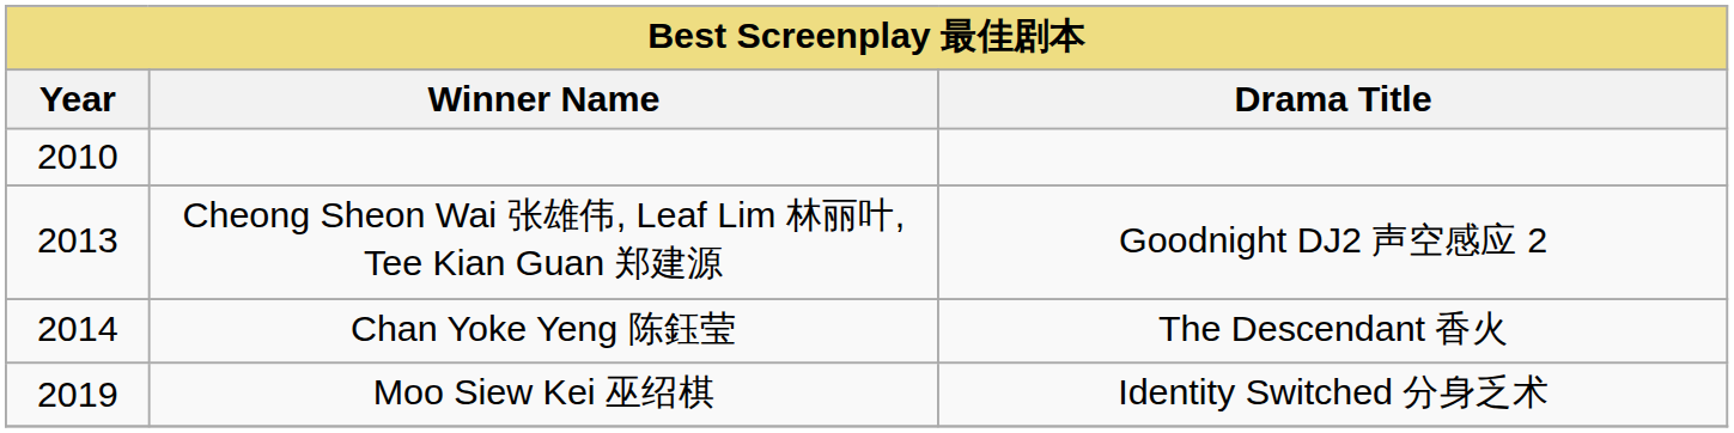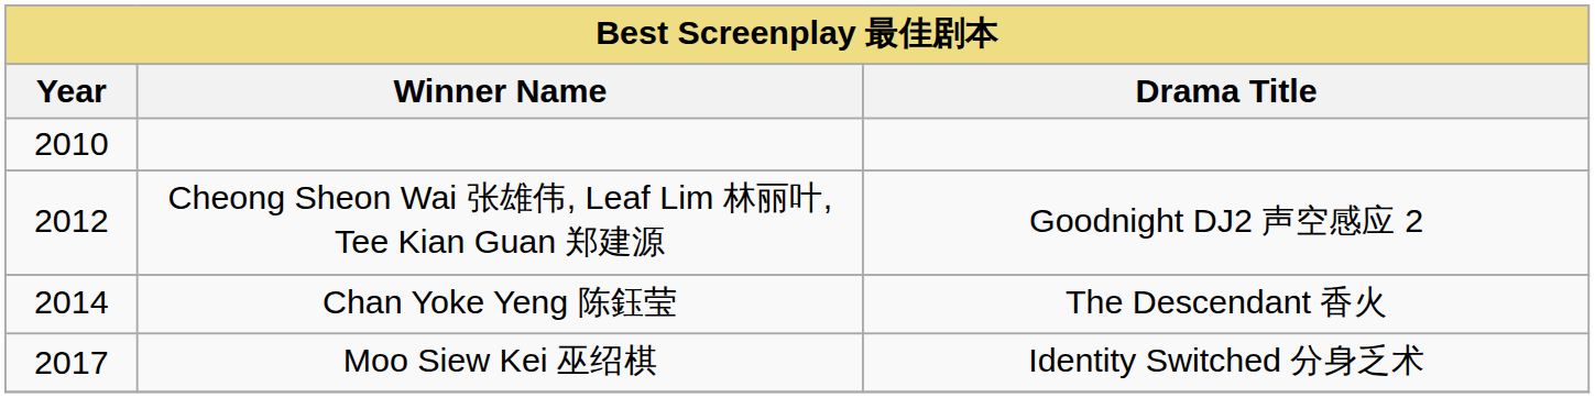Cheong Sheon Wai 张雄伟, Leaf Lim 林丽叶, Tee Kian Guan 郑建源 | Year: 2013 -> 2012
Moo Siew Kei 巫绍棋 | Year: 2019 -> 2017
